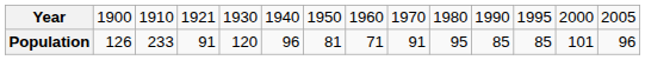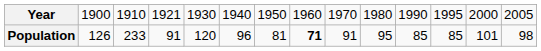Population | column 8: normal -> bold
Population | column 14: 96 -> 98
